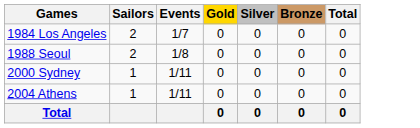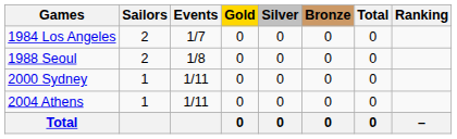+ column: Ranking | –
